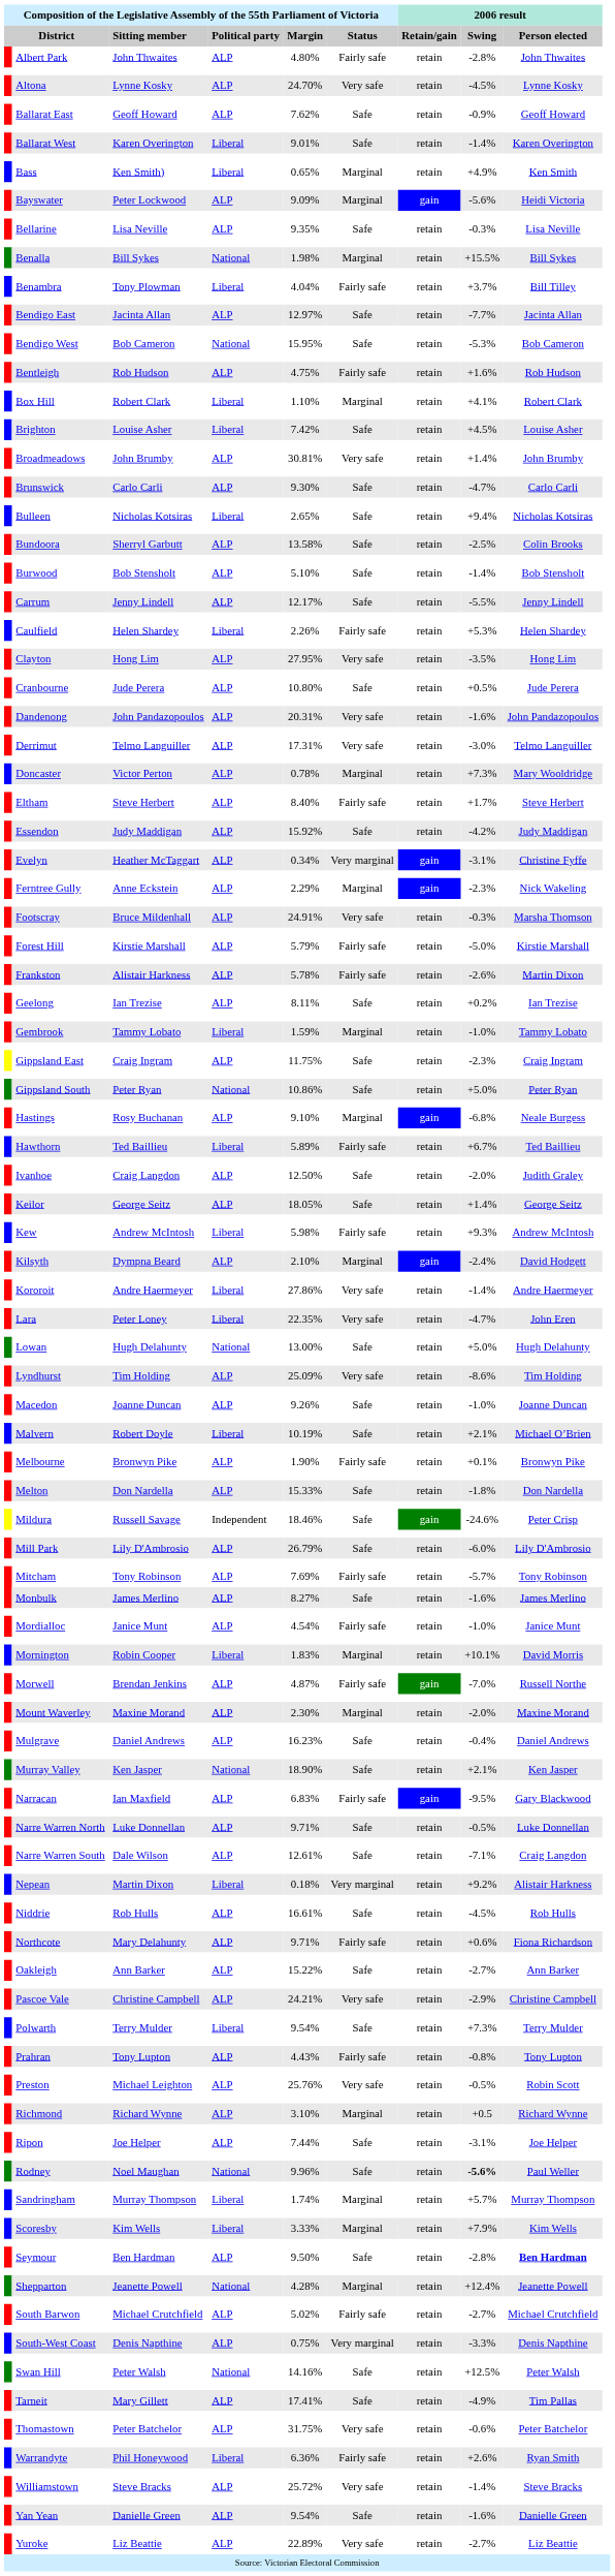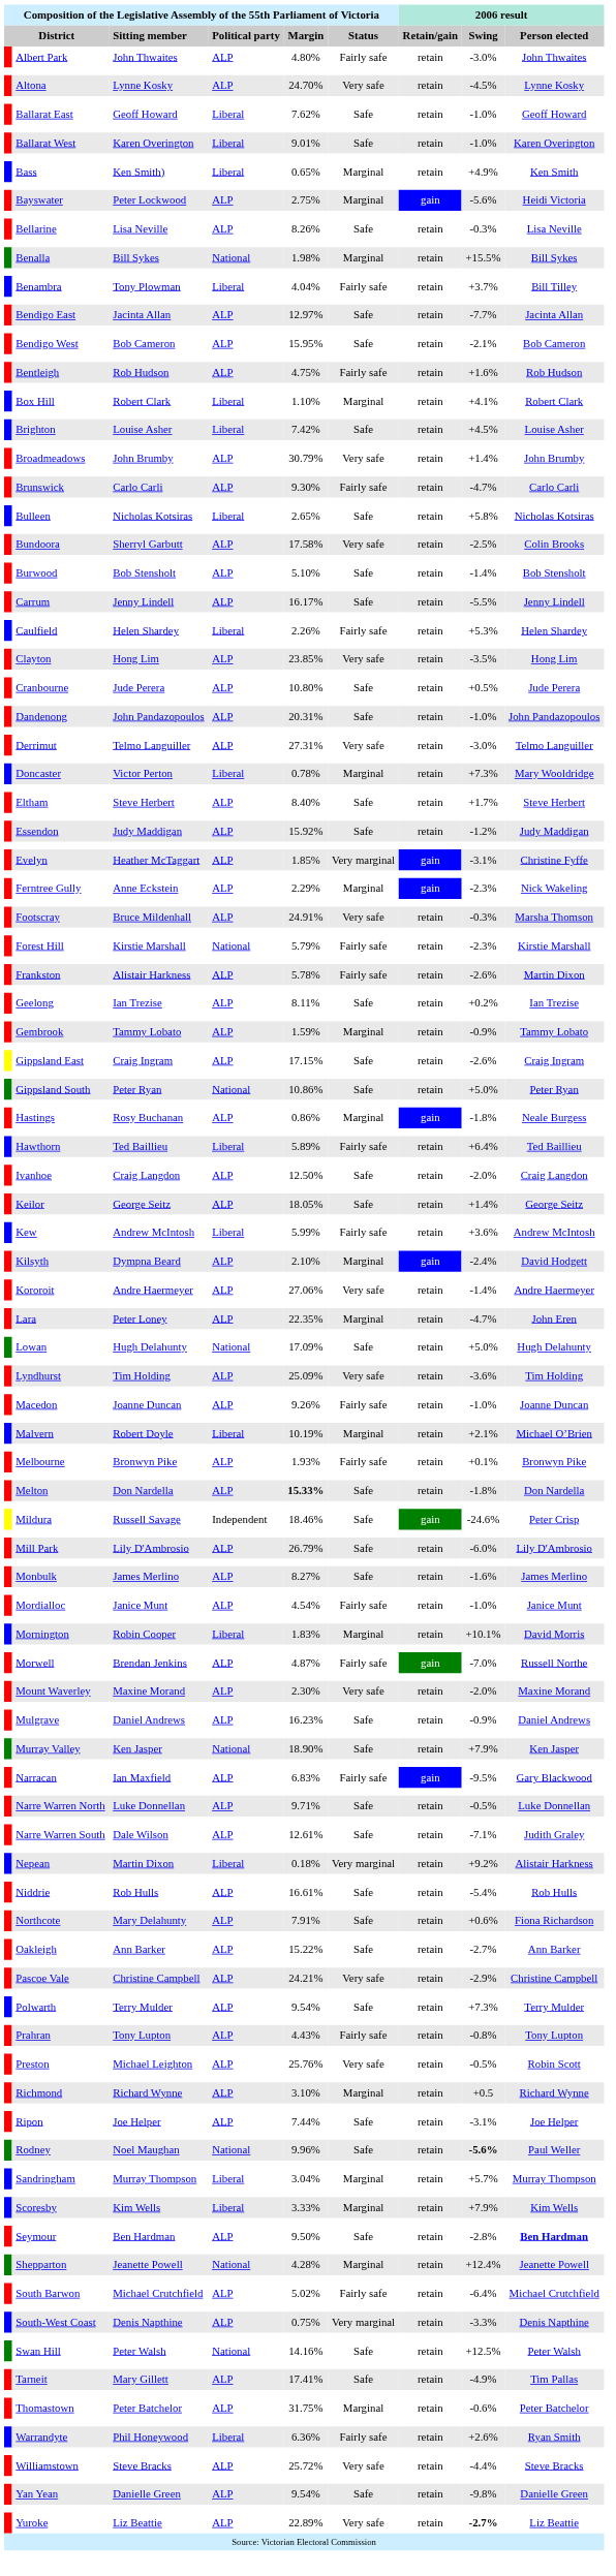Albert Park | 2006 result / Swing: -2.8% -> -3.0%
Ballarat East | column 4: ALP -> Liberal
Ballarat East | 2006 result / Swing: -0.9% -> -1.0%
Ballarat West | 2006 result / Swing: -1.4% -> -1.0%
Bayswater | column 5: 9.09% -> 2.75%
Bellarine | column 5: 9.35% -> 8.26%
Bendigo West | column 4: National -> ALP
Bendigo West | 2006 result / Swing: -5.3% -> -2.1%
Broadmeadows | column 5: 30.81% -> 30.79%
Brunswick | column 6: Safe -> Fairly safe
Bulleen | 2006 result / Swing: +9.4% -> +5.8%
Bundoora | column 5: 13.58% -> 17.58%
Bundoora | column 6: Safe -> Very safe
Carrum | column 5: 12.17% -> 16.17%
Clayton | column 5: 27.95% -> 23.85%
Dandenong | column 6: Very safe -> Safe
Dandenong | 2006 result / Swing: -1.6% -> -1.0%
Derrimut | column 5: 17.31% -> 27.31%
Doncaster | column 4: ALP -> Liberal
Eltham | column 6: Fairly safe -> Safe
Essendon | 2006 result / Swing: -4.2% -> -1.2%
Evelyn | column 5: 0.34% -> 1.85%
Forest Hill | column 4: ALP -> National
Forest Hill | 2006 result / Swing: -5.0% -> -2.3%
Gembrook | column 4: Liberal -> ALP
Gembrook | 2006 result / Swing: -1.0% -> -0.9%
Gippsland East | column 5: 11.75% -> 17.15%
Gippsland East | 2006 result / Swing: -2.3% -> -2.6%
Hastings | column 5: 9.10% -> 0.86%
Hastings | 2006 result / Swing: -6.8% -> -1.8%
Hawthorn | 2006 result / Swing: +6.7% -> +6.4%
Ivanhoe | 2006 result / Person elected: Judith Graley -> Craig Langdon
Kew | column 5: 5.98% -> 5.99%
Kew | 2006 result / Swing: +9.3% -> +3.6%
Kororoit | column 4: Liberal -> ALP
Kororoit | column 5: 27.86% -> 27.06%
Lara | column 4: Liberal -> ALP
Lara | column 6: Very safe -> Marginal
Lowan | column 5: 13.00% -> 17.09%
Lyndhurst | 2006 result / Swing: -8.6% -> -3.6%
Macedon | column 6: Safe -> Fairly safe
Malvern | column 6: Safe -> Marginal
Melbourne | column 5: 1.90% -> 1.93%
Melton | column 5: normal -> bold
- row: Mitcham | Tony Robinson | ALP | 7.69% | Fairly safe | retain | -5.7% | Tony Robinson
Mount Waverley | column 6: Marginal -> Very safe
Mulgrave | 2006 result / Swing: -0.4% -> -0.9%
Murray Valley | 2006 result / Swing: +2.1% -> +7.9%
Narre Warren South | 2006 result / Person elected: Craig Langdon -> Judith Graley
Niddrie | 2006 result / Swing: -4.5% -> -5.4%
Northcote | column 5: 9.71% -> 7.91%
Northcote | column 6: Fairly safe -> Safe
Polwarth | column 4: Liberal -> ALP
Sandringham | column 5: 1.74% -> 3.04%
South Barwon | 2006 result / Swing: -2.7% -> -6.4%
Thomastown | column 6: Very safe -> Marginal
Williamstown | 2006 result / Swing: -1.4% -> -4.4%
Yan Yean | 2006 result / Swing: -1.6% -> -9.8%
Yuroke | 2006 result / Swing: normal -> bold
